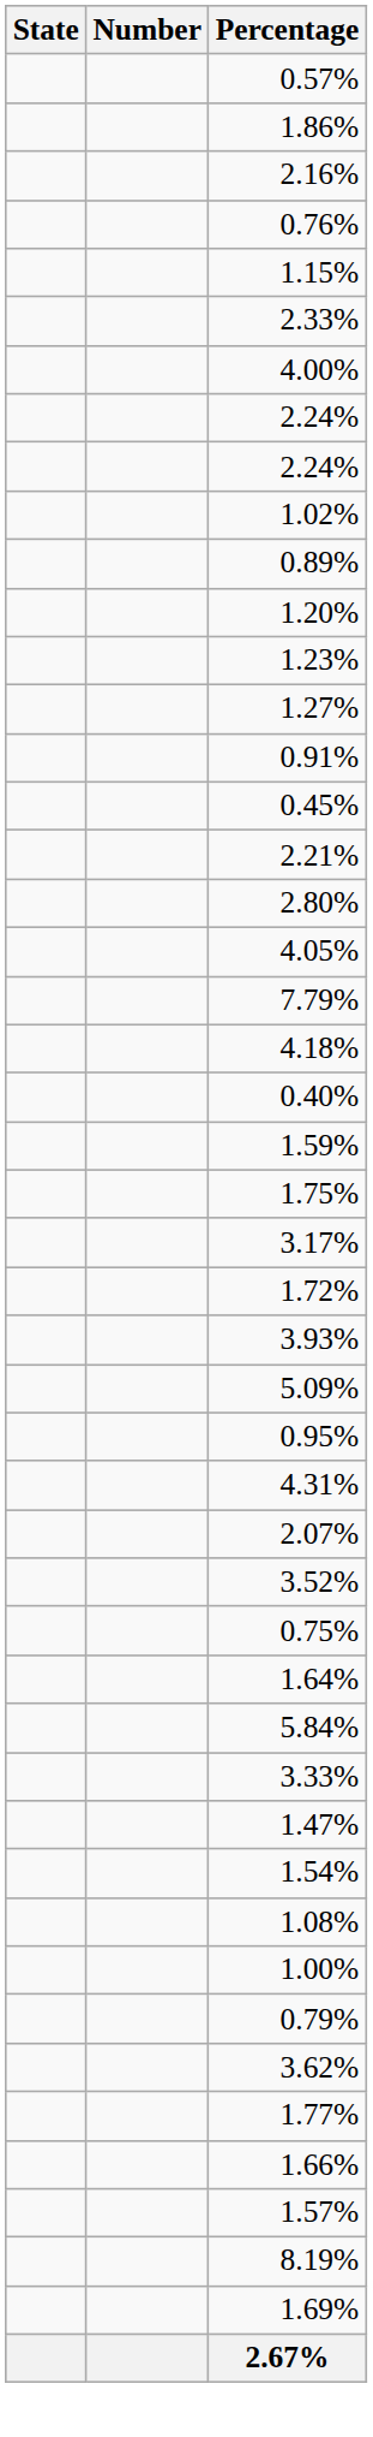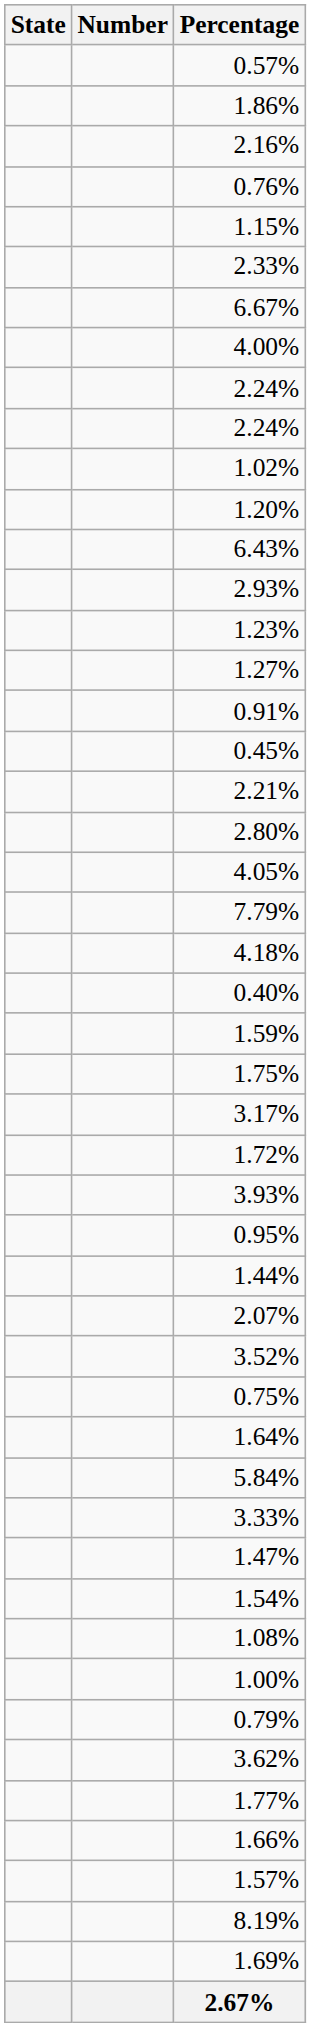+ row: 6.67%
- row: 0.89%
+ row: 6.43%
+ row: 2.93%
- row: 5.09%
- row: 4.31%
+ row: 1.44%
